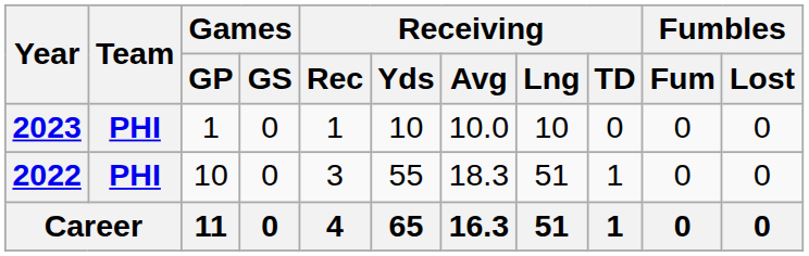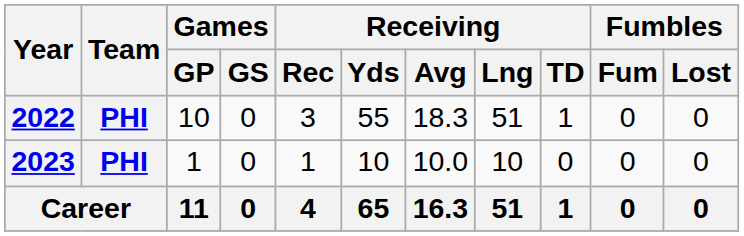rows swapped: 2022 <-> 2023
